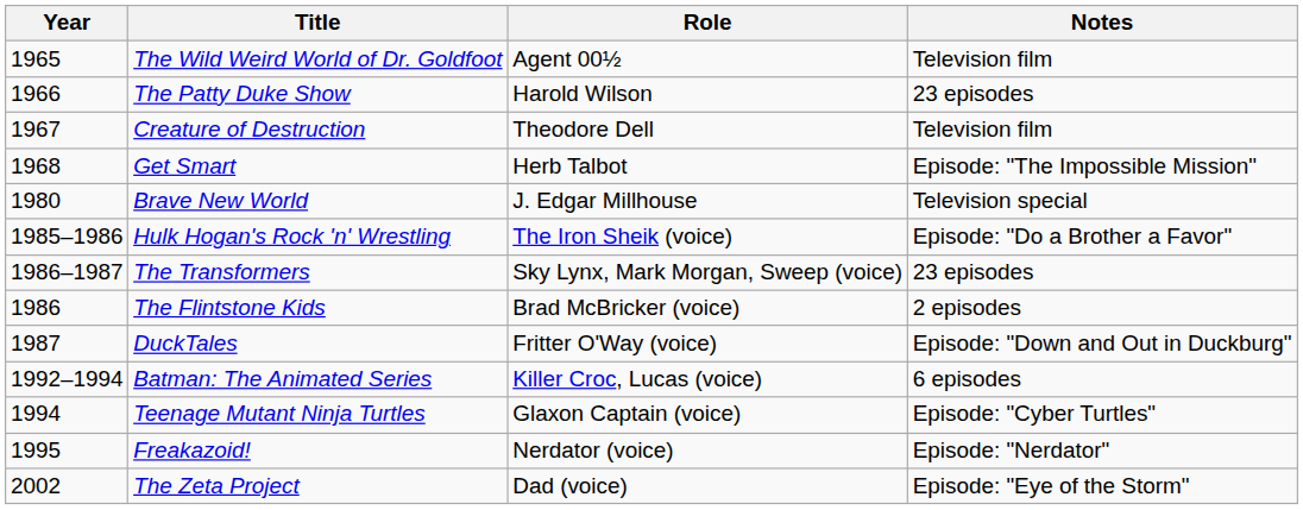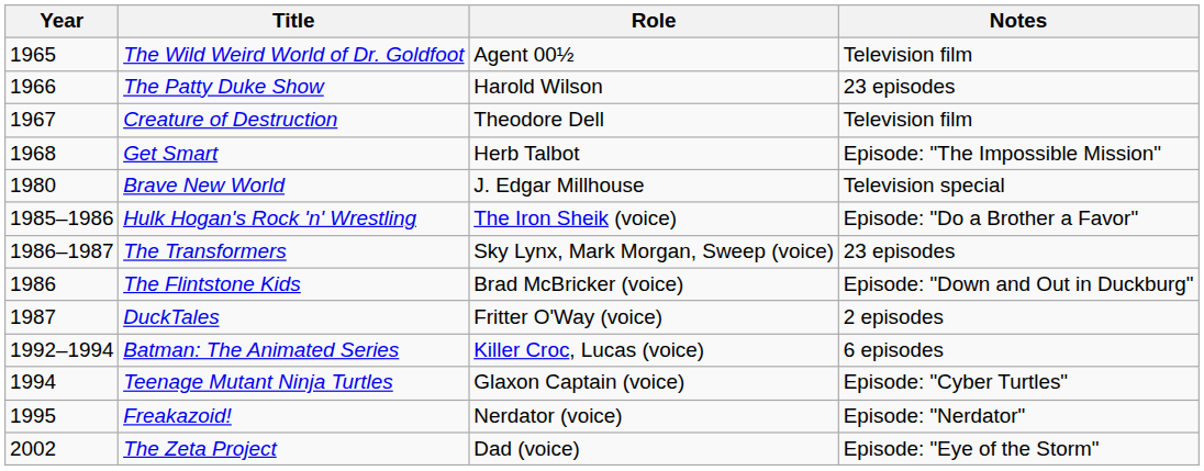The Flintstone Kids | Notes: 2 episodes -> Episode: "Down and Out in Duckburg"
DuckTales | Notes: Episode: "Down and Out in Duckburg" -> 2 episodes
